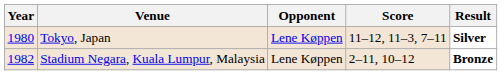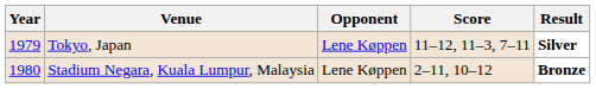Tokyo, Japan | Year: 1980 -> 1979
Stadium Negara, Kuala Lumpur, Malaysia | Year: 1982 -> 1980
